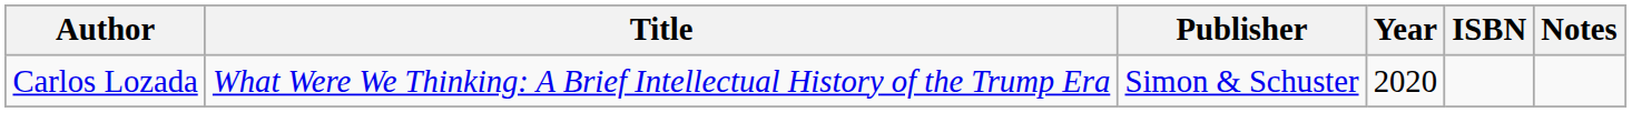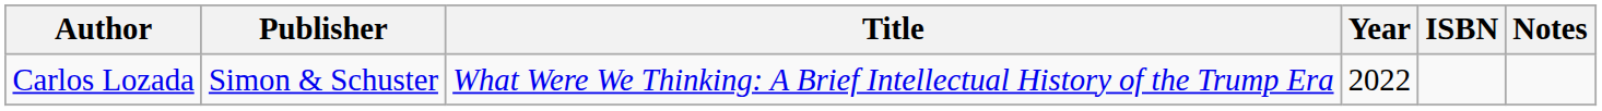columns swapped: Title <-> Publisher
Carlos Lozada | Year: 2020 -> 2022
